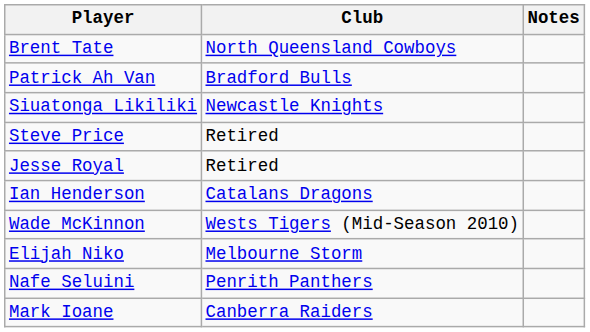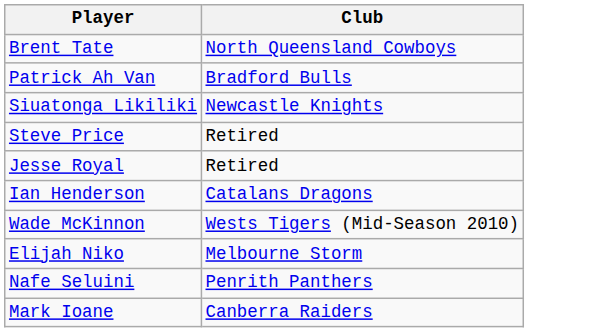- column: Notes
